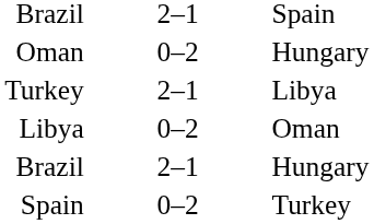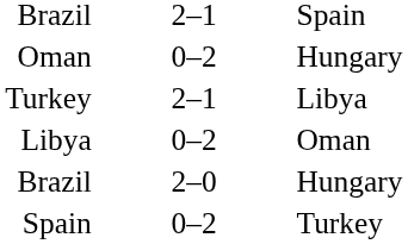Brazil / Hungary | column 2: 2–1 -> 2–0
